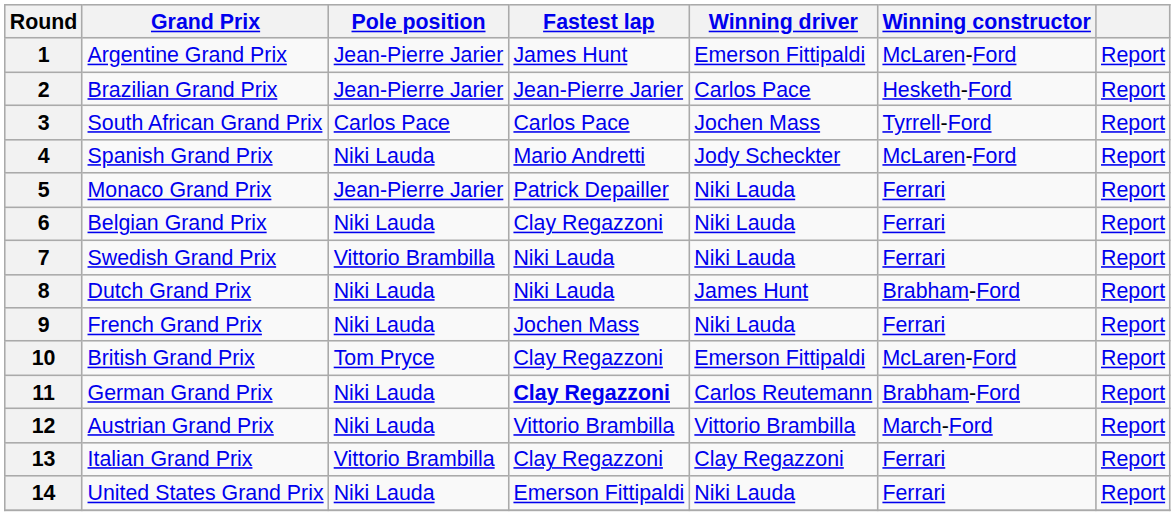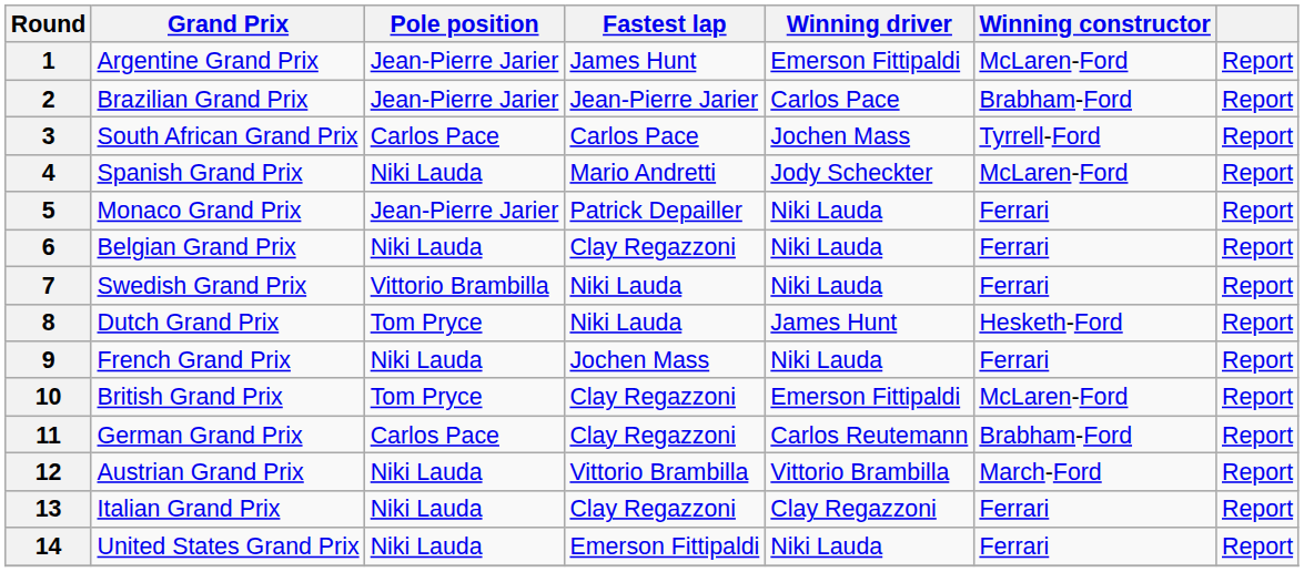2 | Winning constructor: Hesketh-Ford -> Brabham-Ford
8 | Pole position: Niki Lauda -> Tom Pryce
8 | Winning constructor: Brabham-Ford -> Hesketh-Ford
11 | Pole position: Niki Lauda -> Carlos Pace
11 | Fastest lap: bold -> normal
13 | Pole position: Vittorio Brambilla -> Niki Lauda
